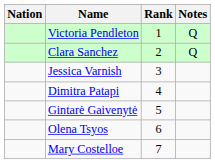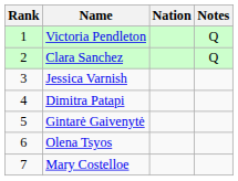columns swapped: Rank <-> Nation
